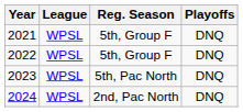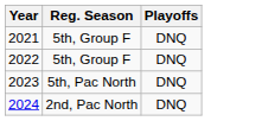- column: League | WPSL | WPSL | WPSL | WPSL
